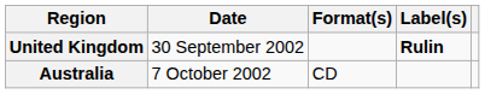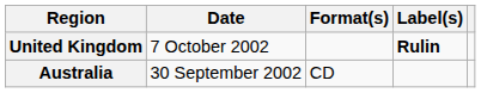United Kingdom | Date: 30 September 2002 -> 7 October 2002
Australia | Date: 7 October 2002 -> 30 September 2002
